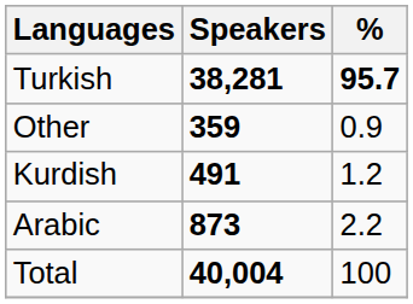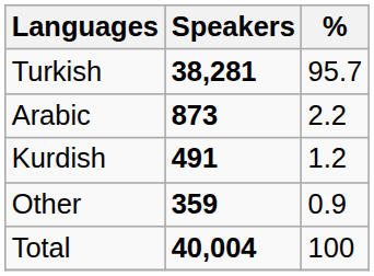Turkish | %: bold -> normal
rows swapped: Arabic <-> Other
